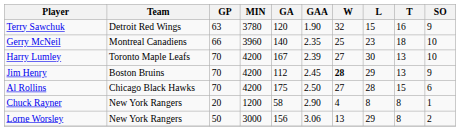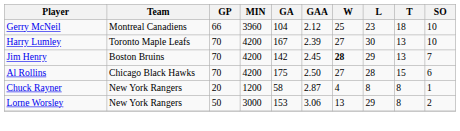- row: Terry Sawchuk | Detroit Red Wings | 63 | 3780 | 120 | 1.90 | 32 | 15 | 16 | 9
Gerry McNeil | GA: 140 -> 104
Gerry McNeil | GAA: 2.35 -> 2.12
Jim Henry | GA: 112 -> 142
Jim Henry | SO: 9 -> 7
Chuck Rayner | GAA: 2.90 -> 2.87
Lorne Worsley | GA: 156 -> 153
